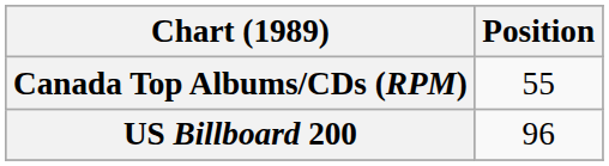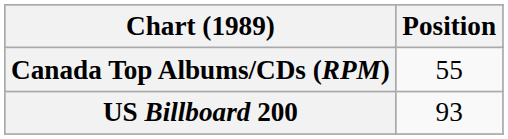US Billboard 200 | Position: 96 -> 93
